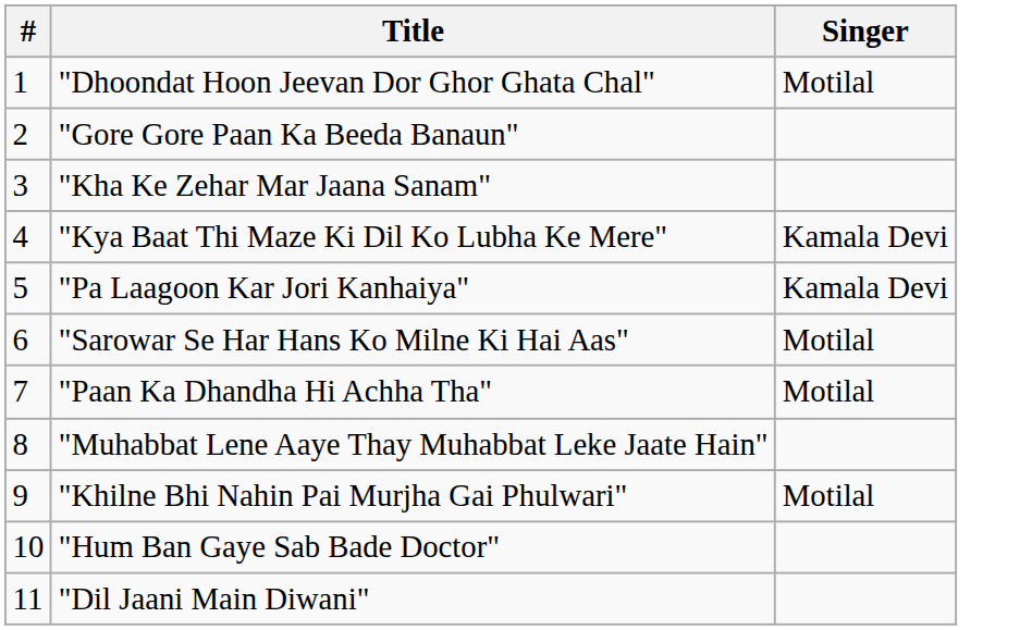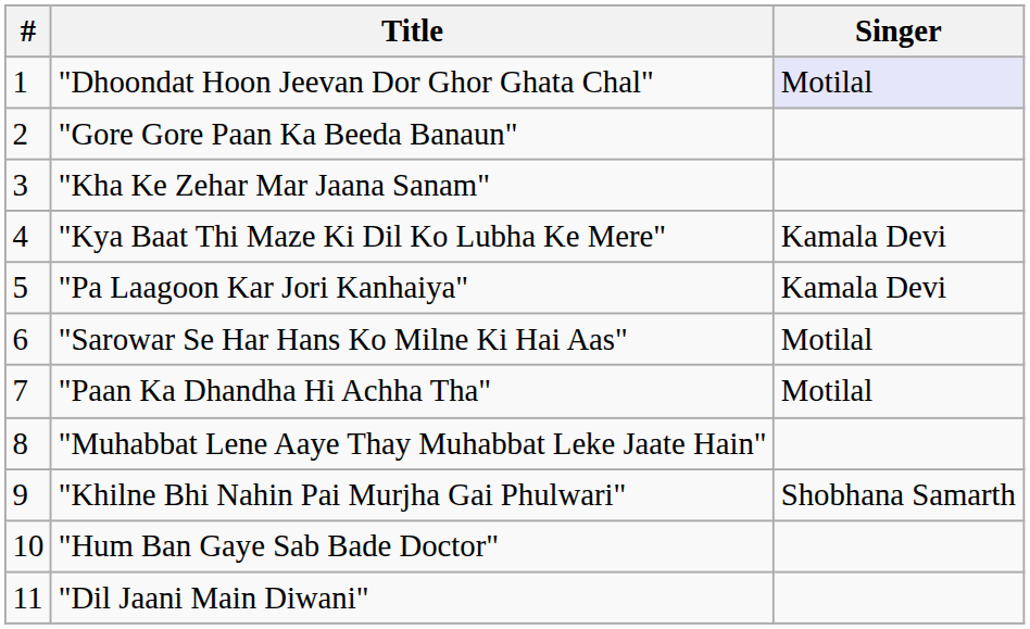"Dhoondat Hoon Jeevan Dor Ghor Ghata Chal" | Singer: no background -> lavender background
"Khilne Bhi Nahin Pai Murjha Gai Phulwari" | Singer: Motilal -> Shobhana Samarth
